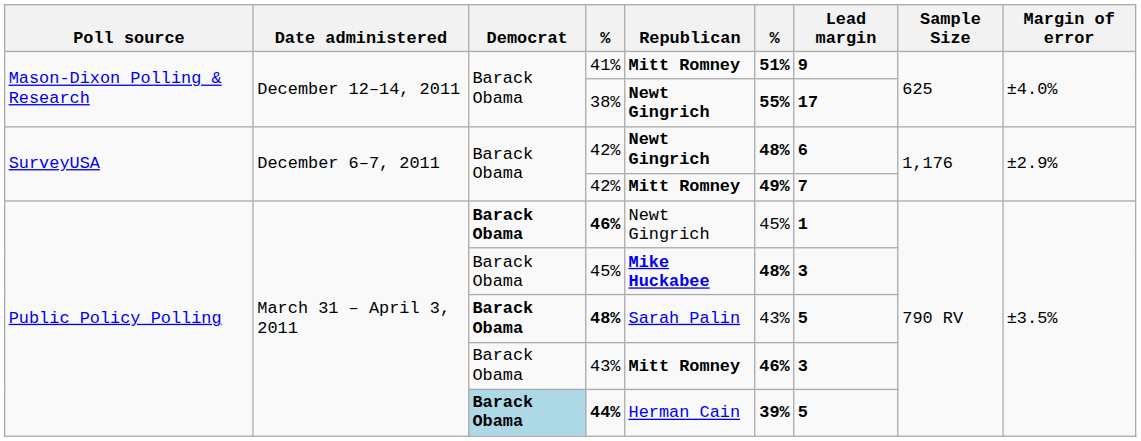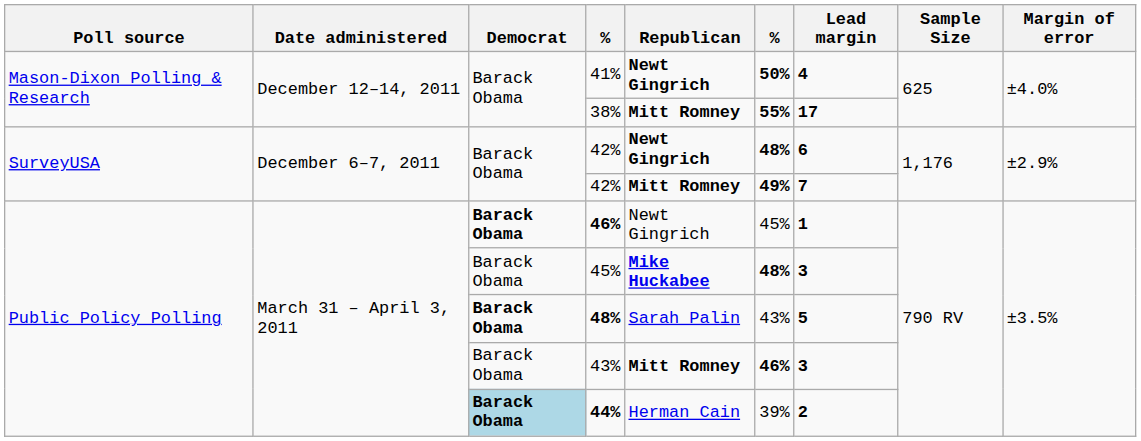41% | Republican: Mitt Romney -> Newt Gingrich
41% | column 6: 51% -> 50%
41% | Lead margin: 9 -> 4
38% | Republican: Newt Gingrich -> Mitt Romney
44% | column 6: bold -> normal
44% | Lead margin: 5 -> 2
